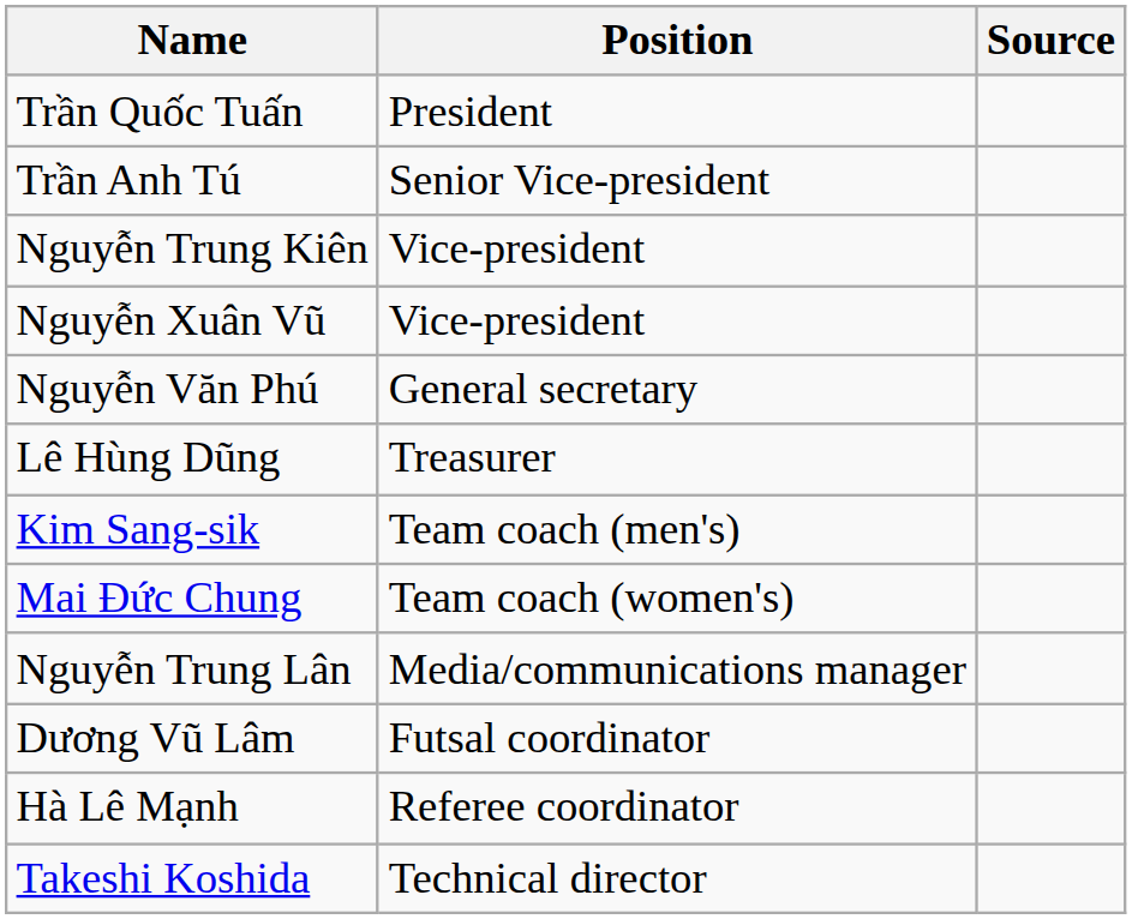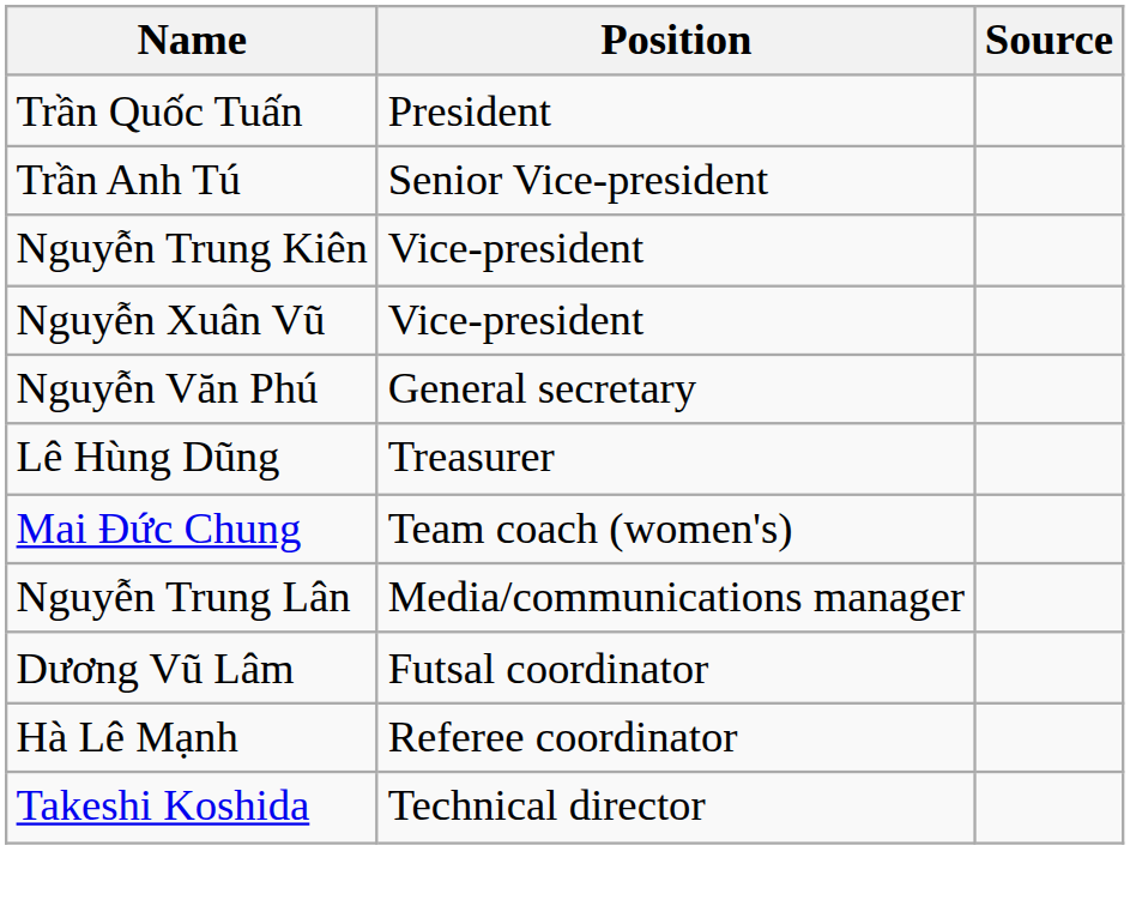- row: Kim Sang-sik | Team coach (men's)
